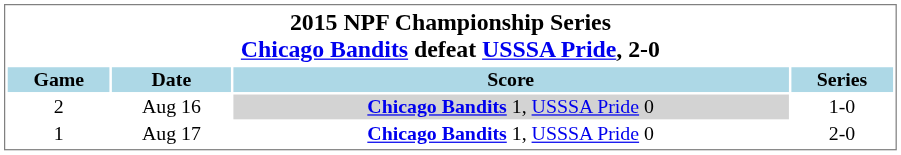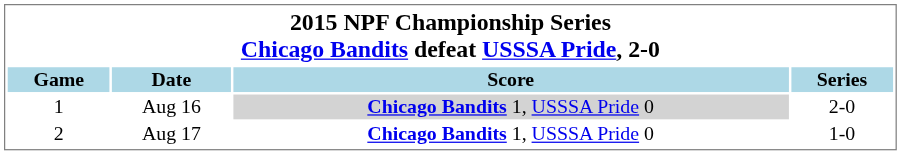Aug 16 | Game: 2 -> 1
Aug 16 | Series: 1-0 -> 2-0
Aug 17 | Game: 1 -> 2
Aug 17 | Series: 2-0 -> 1-0
